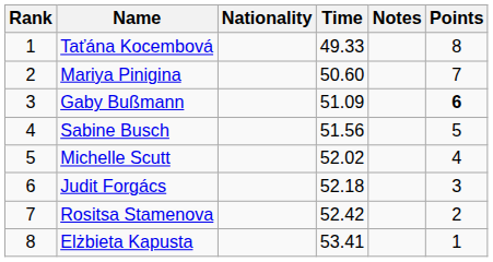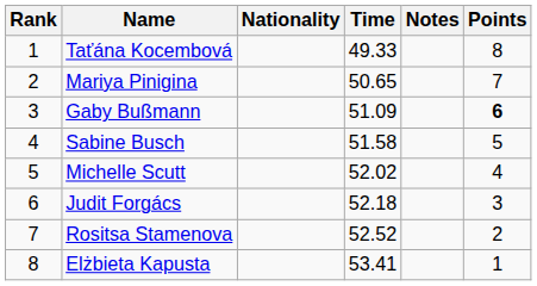Mariya Pinigina | Time: 50.60 -> 50.65
Sabine Busch | Time: 51.56 -> 51.58
Rositsa Stamenova | Time: 52.42 -> 52.52
